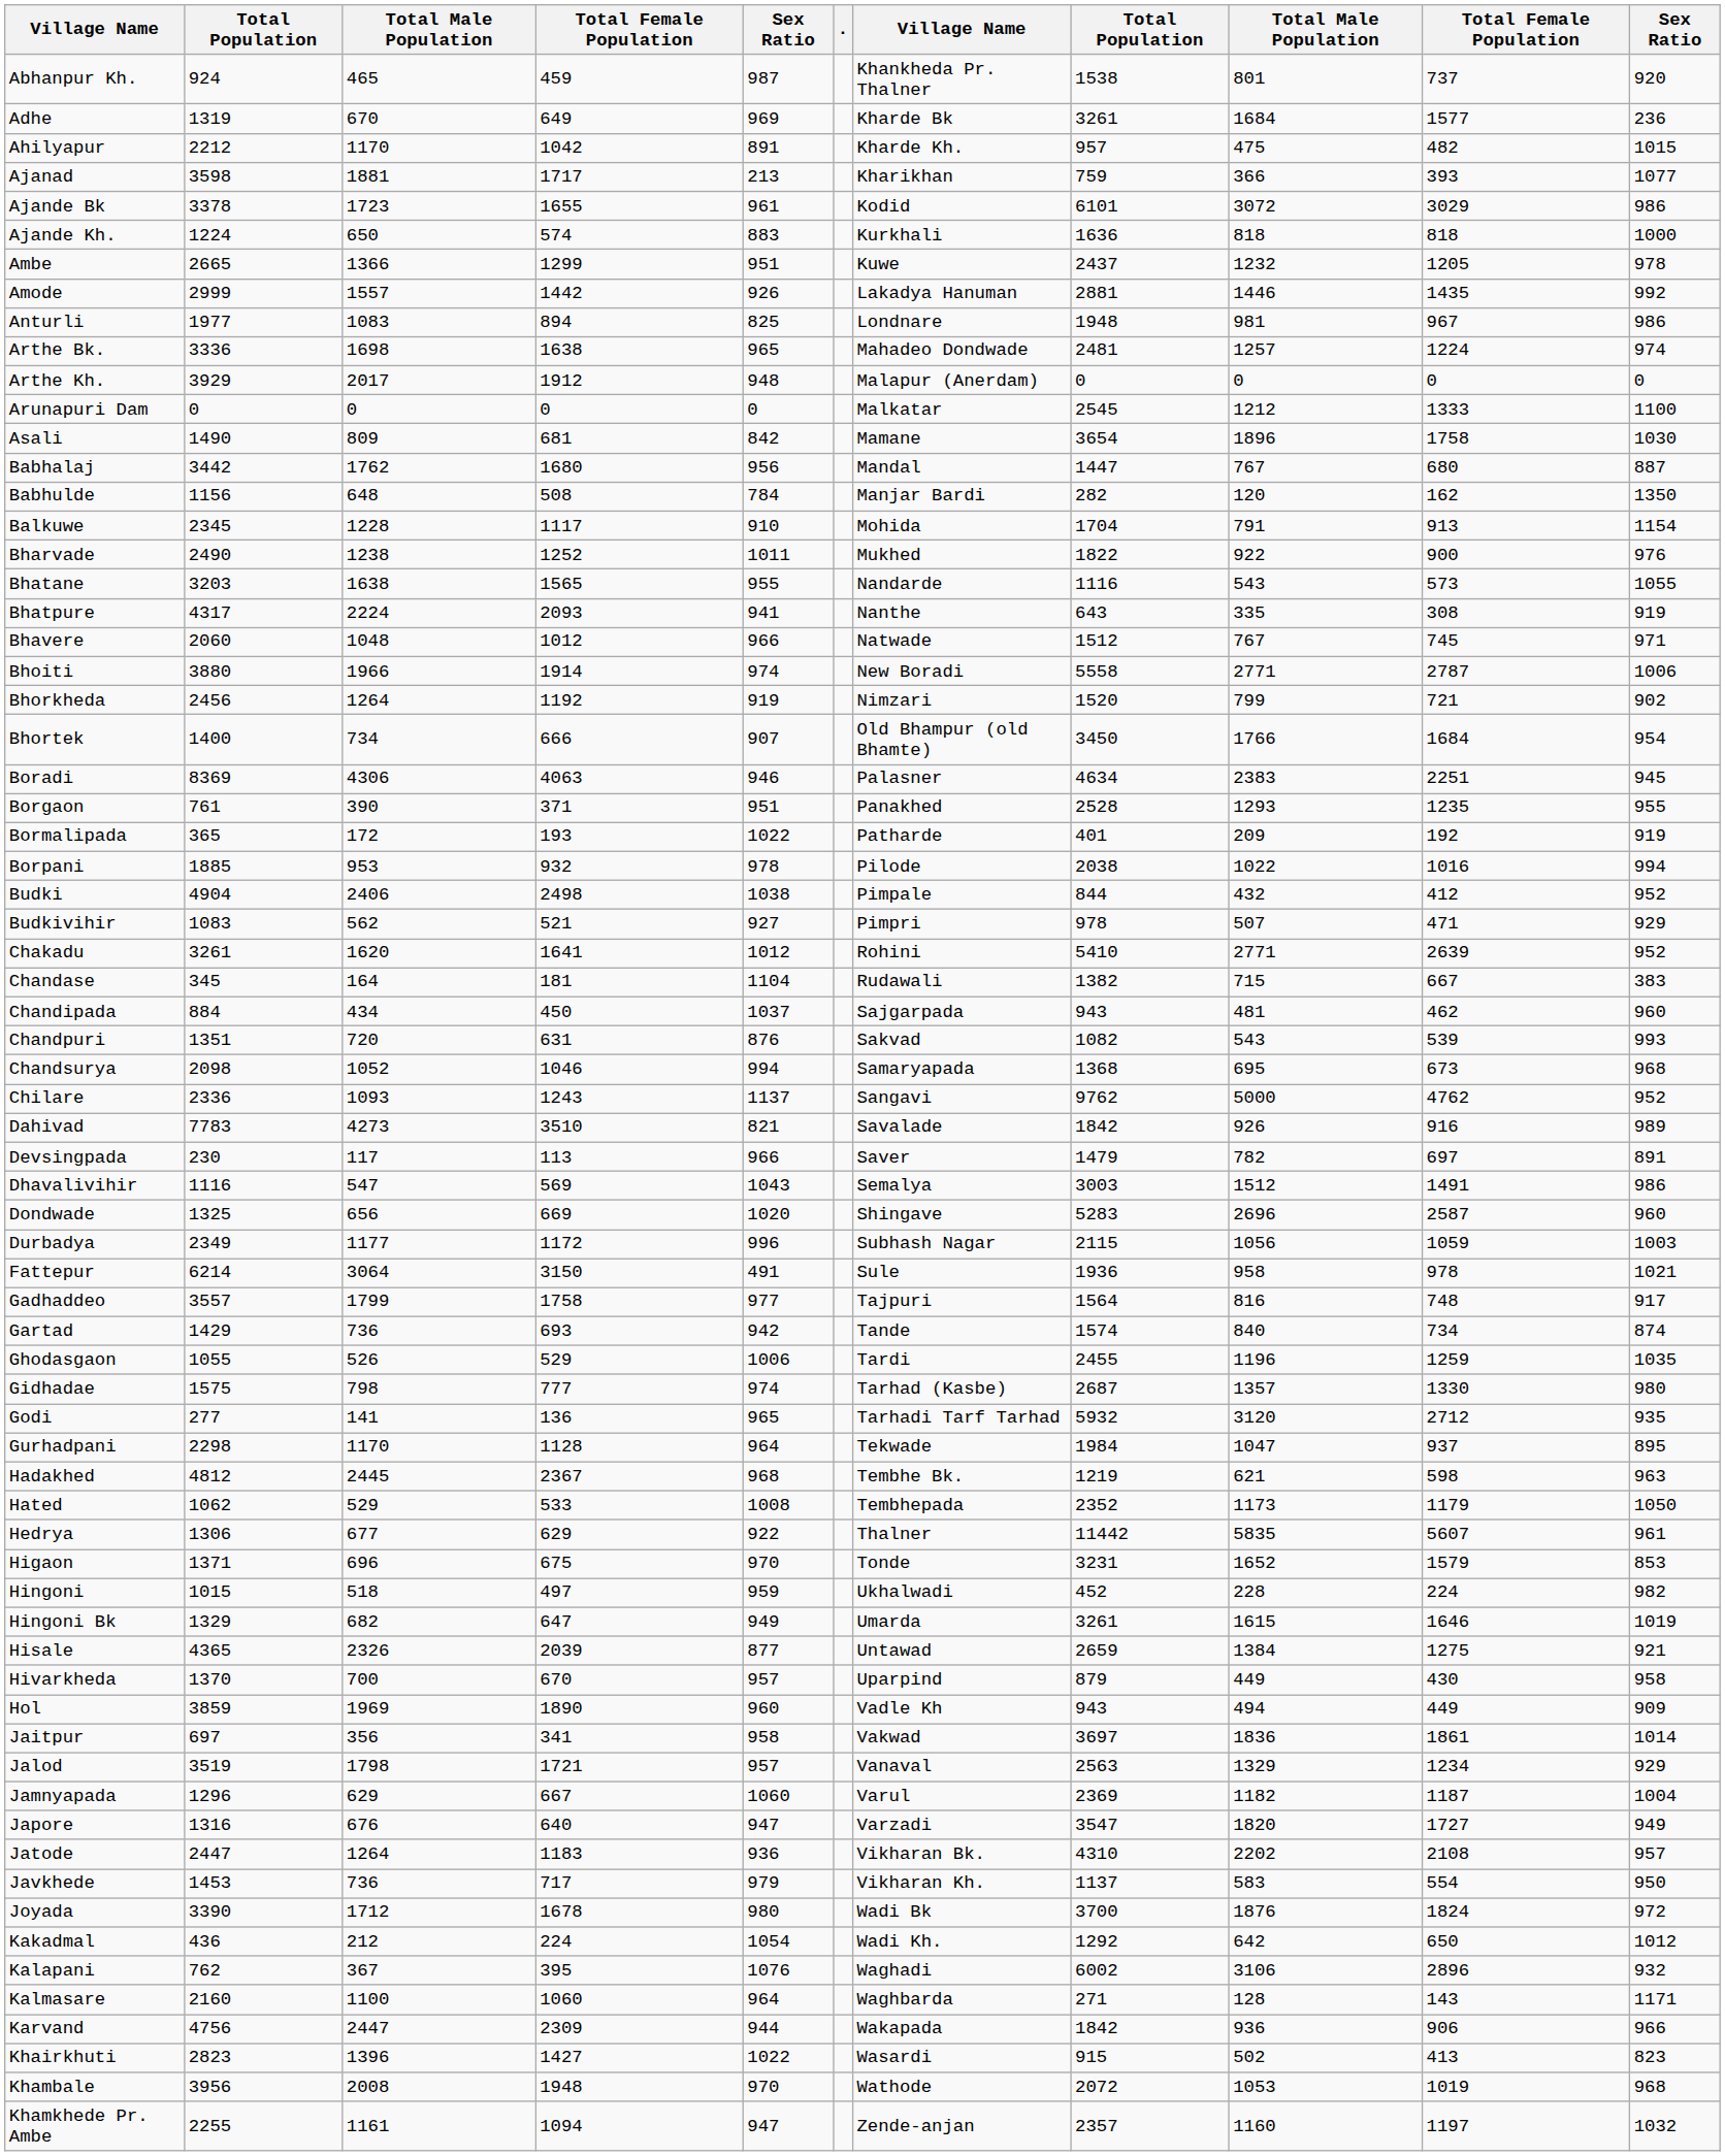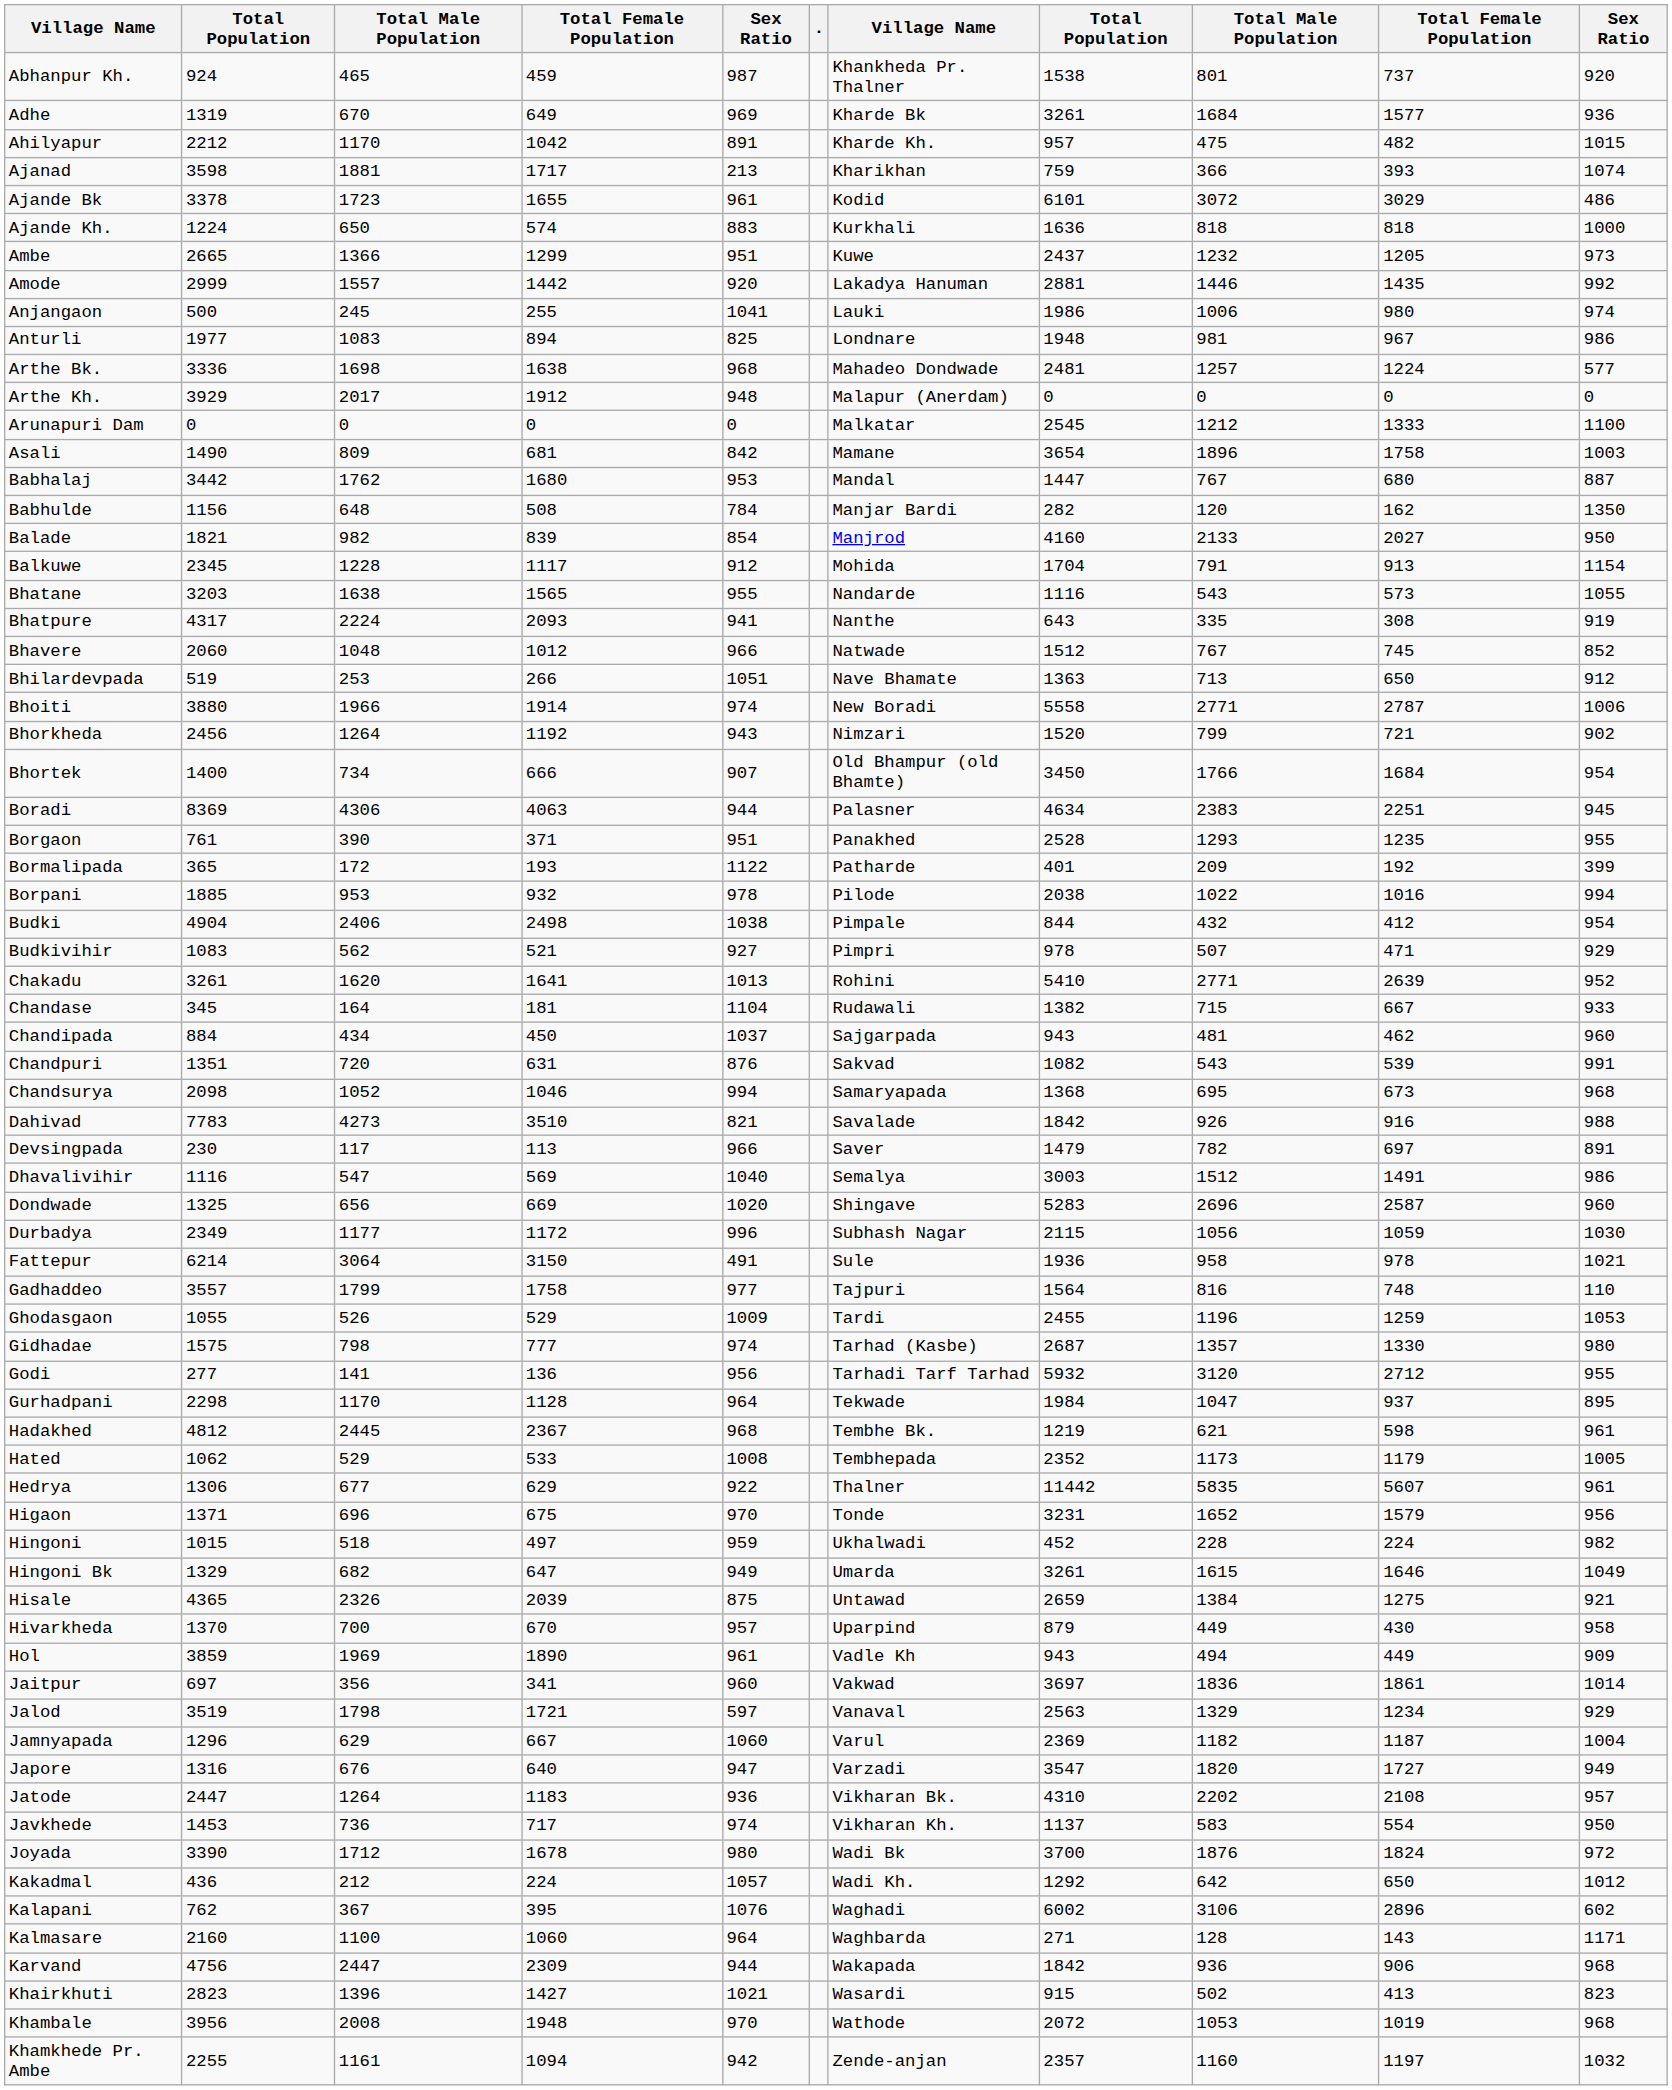Adhe | column 11: 236 -> 936
Ajanad | column 11: 1077 -> 1074
Ajande Bk | column 11: 986 -> 486
Ambe | column 11: 978 -> 973
Amode | column 5: 926 -> 920
+ row: Anjangaon | 500 | 245 | 255 | 1041 | Lauki | 1986 | 1006 | 980 | 974
Arthe Bk. | column 5: 965 -> 968
Arthe Bk. | column 11: 974 -> 577
Asali | column 11: 1030 -> 1003
Babhalaj | column 5: 956 -> 953
+ row: Balade | 1821 | 982 | 839 | 854 | Manjrod | 4160 | 2133 | 2027 | 950
Balkuwe | column 5: 910 -> 912
- row: Bharvade | 2490 | 1238 | 1252 | 1011 | Mukhed | 1822 | 922 | 900 | 976
Bhavere | column 11: 971 -> 852
+ row: Bhilardevpada | 519 | 253 | 266 | 1051 | Nave Bhamate | 1363 | 713 | 650 | 912
Bhorkheda | column 5: 919 -> 943
Boradi | column 5: 946 -> 944
Bormalipada | column 5: 1022 -> 1122
Bormalipada | column 11: 919 -> 399
Budki | column 11: 952 -> 954
Chakadu | column 5: 1012 -> 1013
Chandase | column 11: 383 -> 933
Chandpuri | column 11: 993 -> 991
- row: Chilare | 2336 | 1093 | 1243 | 1137 | Sangavi | 9762 | 5000 | 4762 | 952
Dahivad | column 11: 989 -> 988
Dhavalivihir | column 5: 1043 -> 1040
Durbadya | column 11: 1003 -> 1030
Gadhaddeo | column 11: 917 -> 110
- row: Gartad | 1429 | 736 | 693 | 942 | Tande | 1574 | 840 | 734 | 874
Ghodasgaon | column 5: 1006 -> 1009
Ghodasgaon | column 11: 1035 -> 1053
Godi | column 5: 965 -> 956
Godi | column 11: 935 -> 955
Hadakhed | column 11: 963 -> 961
Hated | column 11: 1050 -> 1005
Higaon | column 11: 853 -> 956
Hingoni Bk | column 11: 1019 -> 1049
Hisale | column 5: 877 -> 875
Hol | column 5: 960 -> 961
Jaitpur | column 5: 958 -> 960
Jalod | column 5: 957 -> 597
Javkhede | column 5: 979 -> 974
Kakadmal | column 5: 1054 -> 1057
Kalapani | column 11: 932 -> 602
Karvand | column 11: 966 -> 968
Khairkhuti | column 5: 1022 -> 1021
Khamkhede Pr. Ambe | column 5: 947 -> 942
